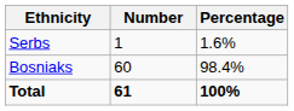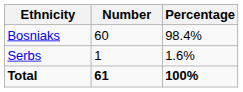rows swapped: Bosniaks <-> Serbs
